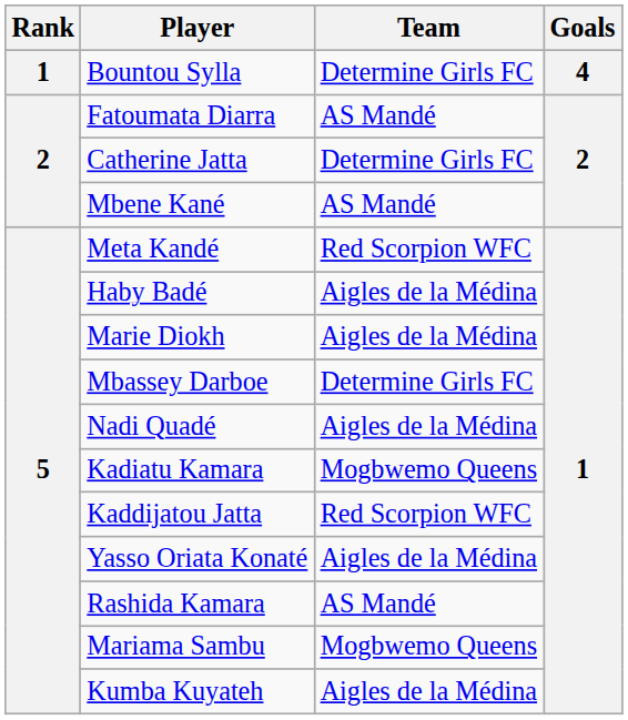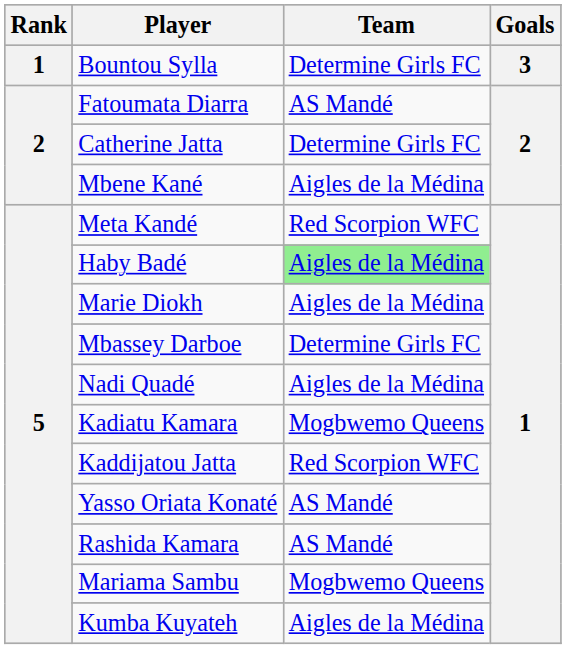Bountou Sylla | Goals: 4 -> 3
Mbene Kané | Team: AS Mandé -> Aigles de la Médina
Haby Badé | Team: no background -> lightgreen background
Yasso Oriata Konaté | Team: Aigles de la Médina -> AS Mandé
